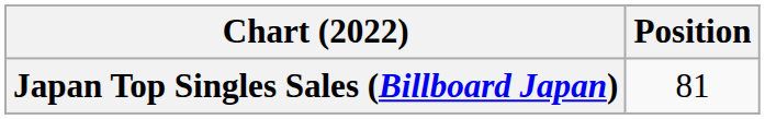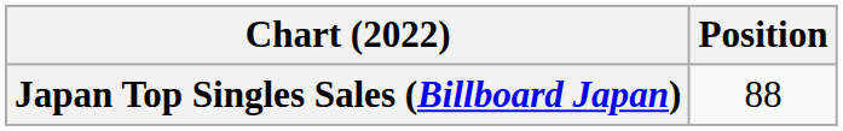Japan Top Singles Sales (Billboard Japan) | Position: 81 -> 88
